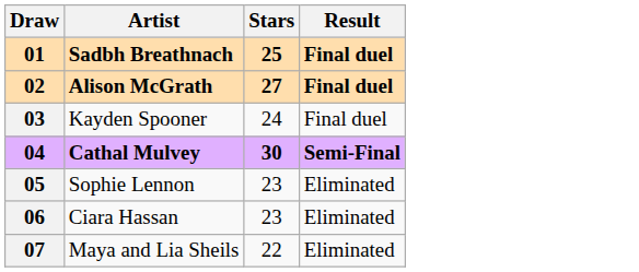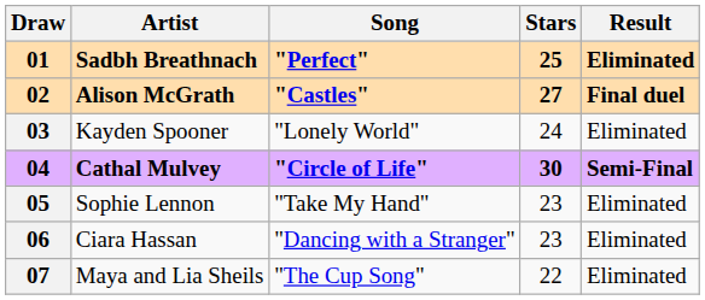+ column: Song | "Perfect" | "Castles" | "Lonely World" | "Circle of Life" | "Take My Hand" | "Dancing with a Stranger" | "The Cup Song"
01 | Result: Final duel -> Eliminated
03 | Result: Final duel -> Eliminated
